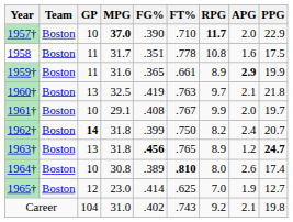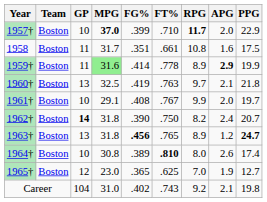1957† | FG%: .390 -> .399
1958 | FT%: .778 -> .661
1959† | MPG: no background -> lightgreen background
1959† | FG%: .365 -> .414
1959† | FT%: .661 -> .778
1962† | FG%: .399 -> .390
1965† | FG%: .414 -> .365
